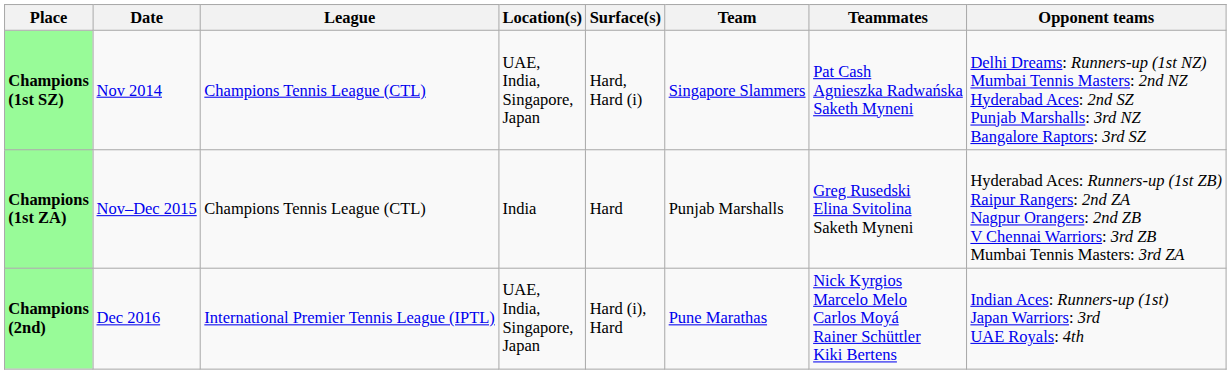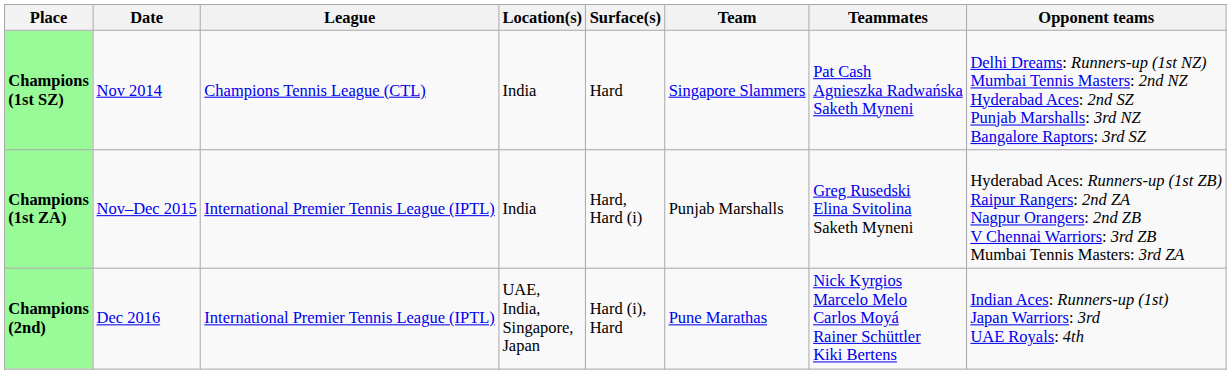Champions (1st SZ) | Location(s): UAE, India, Singapore, Japan -> India
Champions (1st SZ) | Surface(s): Hard, Hard (i) -> Hard
Champions (1st ZA) | League: Champions Tennis League (CTL) -> International Premier Tennis League (IPTL)
Champions (1st ZA) | Surface(s): Hard -> Hard, Hard (i)
